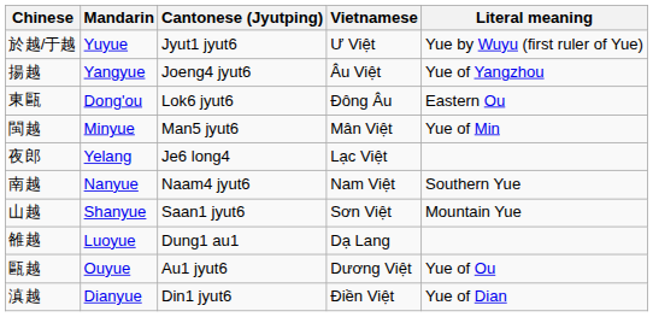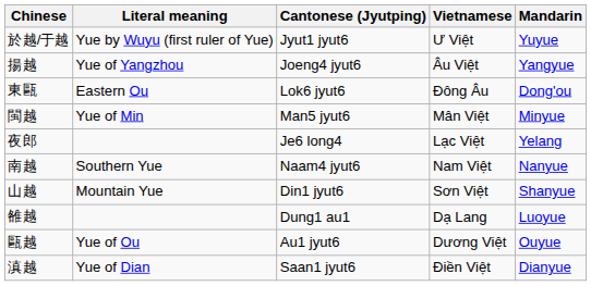columns swapped: Mandarin <-> Literal meaning
山越 | Cantonese (Jyutping): Saan1 jyut6 -> Din1 jyut6
滇越 | Cantonese (Jyutping): Din1 jyut6 -> Saan1 jyut6
